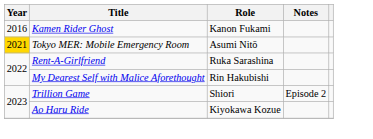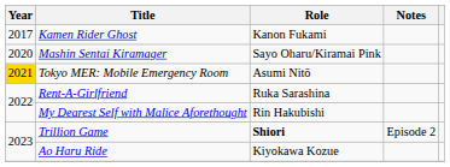Kamen Rider Ghost | Year: 2016 -> 2017
+ row: 2020 | Mashin Sentai Kiramager | Sayo Oharu/Kiramai Pink
Trillion Game | Role: normal -> bold
